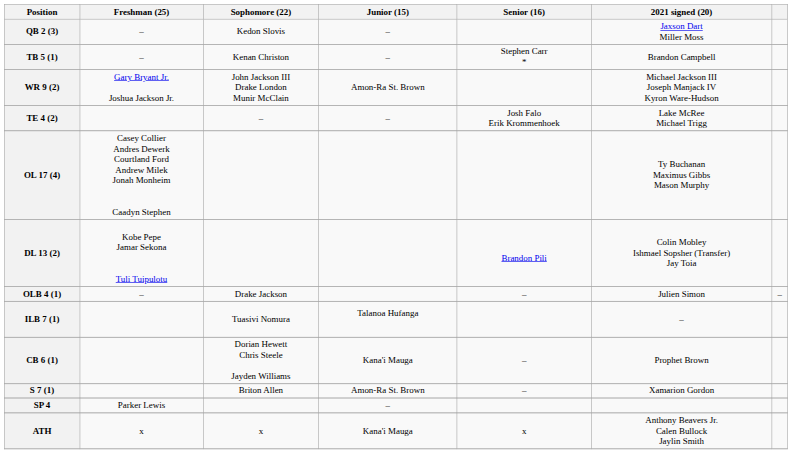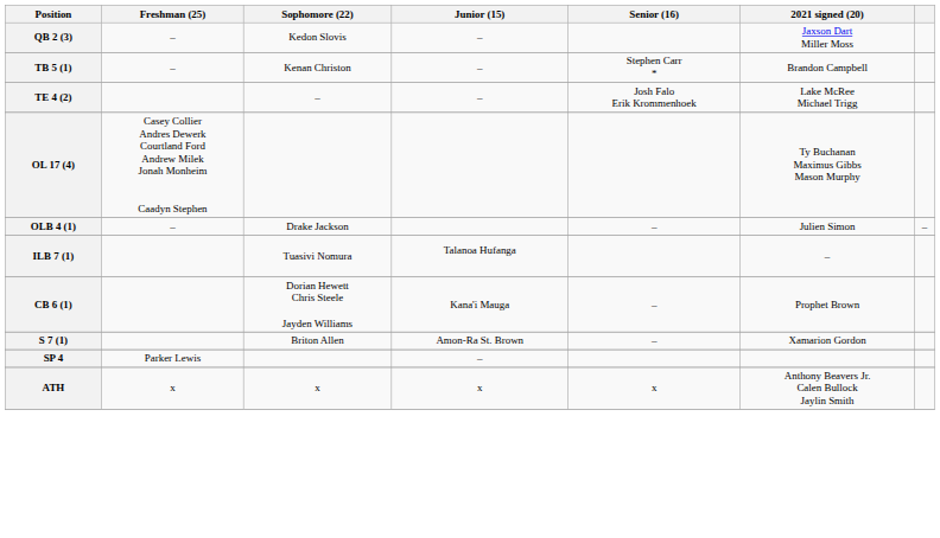- row: WR 9 (2) | Gary Bryant Jr. Joshua Jackson Jr. | John Jackson III Drake London Munir McClain | Amon-Ra St. Brown | Michael Jackson III Joseph Manjack IV Kyron Ware-Hudson
- row: DL 13 (2) | Kobe Pepe Jamar Sekona Tuli Tuipulotu | Brandon Pili | Colin Mobley Ishmael Sopsher (Transfer) Jay Toia
ATH | Junior (15): Kana'i Mauga -> x
